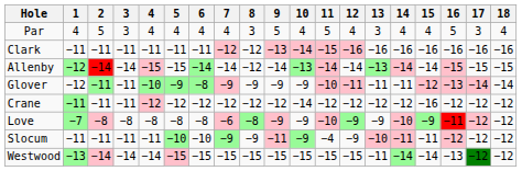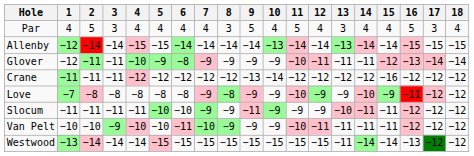- row: Clark | −11 | −11 | −11 | −11 | −11 | −11 | −12 | −12 | −13 | −14 | −15 | −16 | −16 | −16 | −16 | −16 | −16 | −16
Allenby | 8: −12 -> −14
Crane | 9: −12 -> −13
Love | 7: −6 -> −9
Slocum | 11: −4 -> −9
+ row: Van Pelt | −10 | −10 | −9 | −10 | −10 | −11 | −10 | −9 | −9 | −9 | −10 | −11 | −11 | −11 | −11 | −12 | −12 | −12
